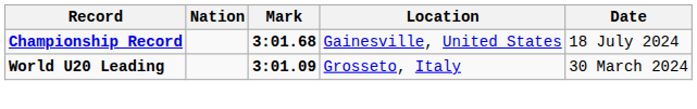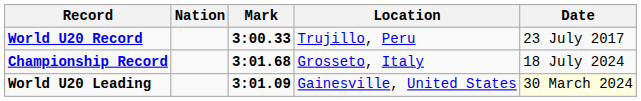+ row: World U20 Record | 3:00.33 | Trujillo, Peru | 23 July 2017
Championship Record | Location: Gainesville, United States -> Grosseto, Italy
World U20 Leading | Location: Grosseto, Italy -> Gainesville, United States
World U20 Leading | Date: no background -> lightyellow background
